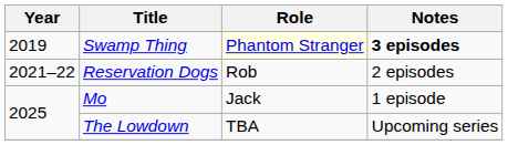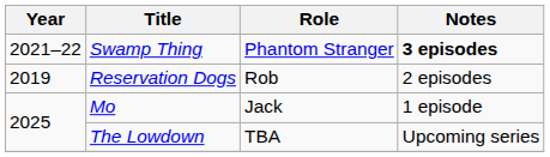Swamp Thing | Year: 2019 -> 2021–22
Swamp Thing | Role: lightyellow background -> no background
Reservation Dogs | Year: 2021–22 -> 2019
